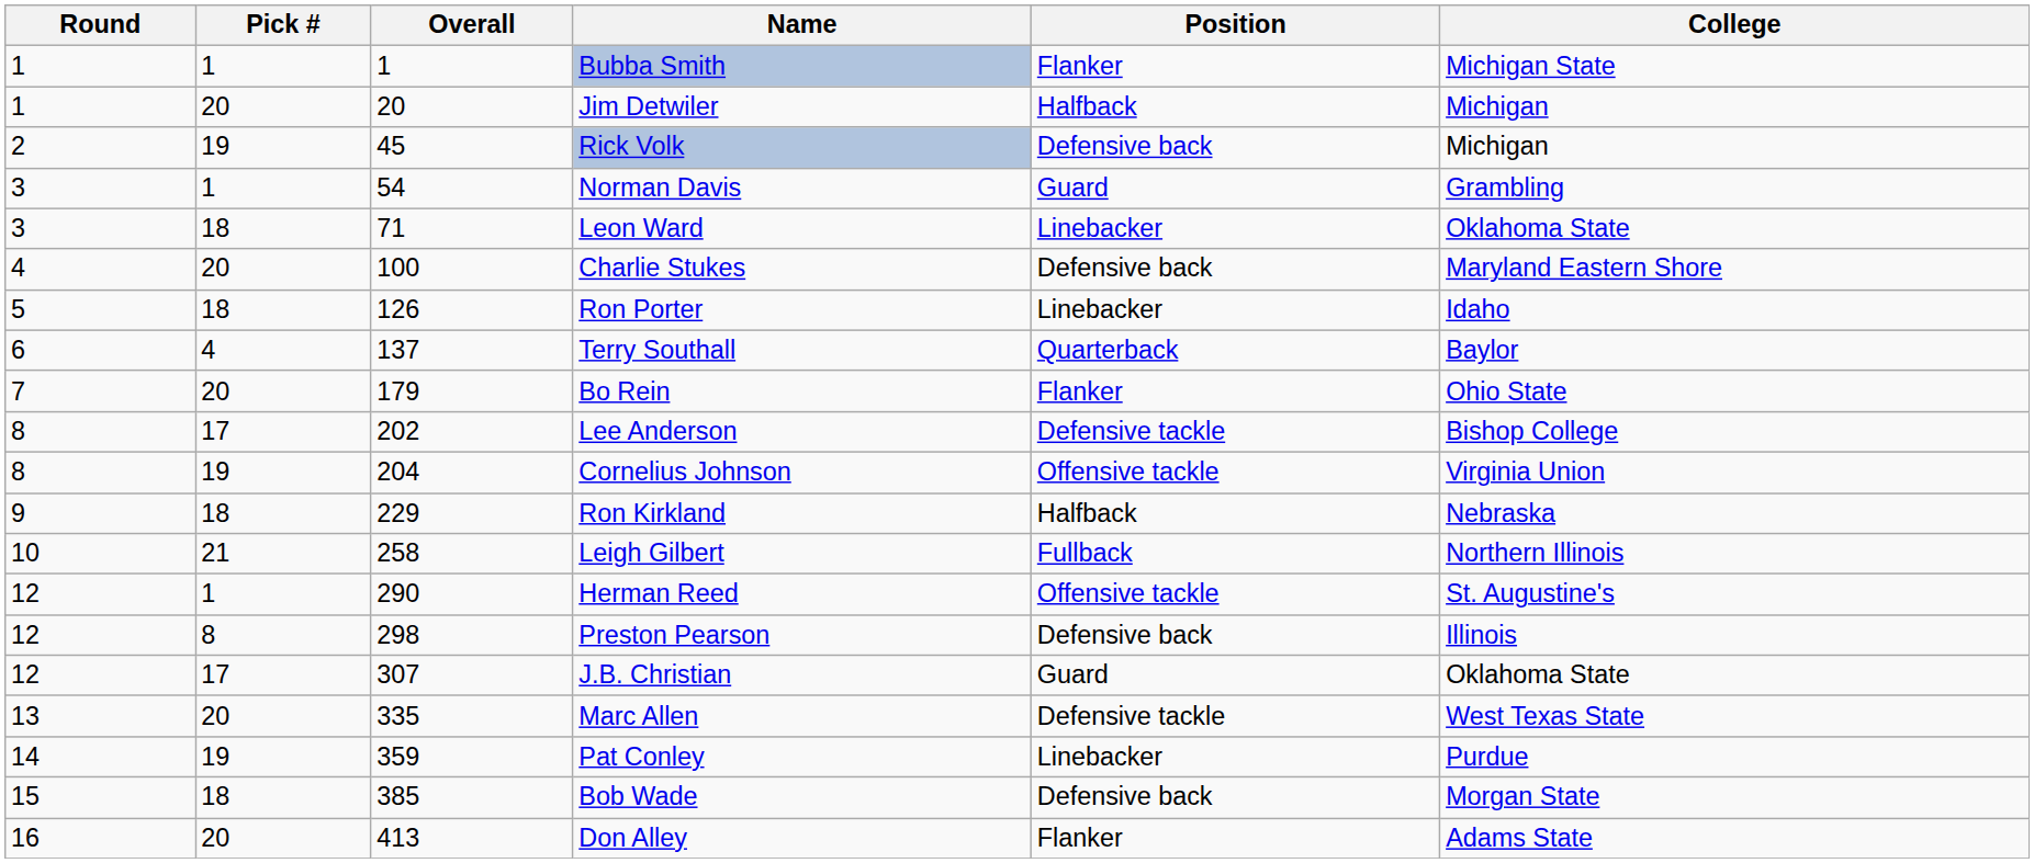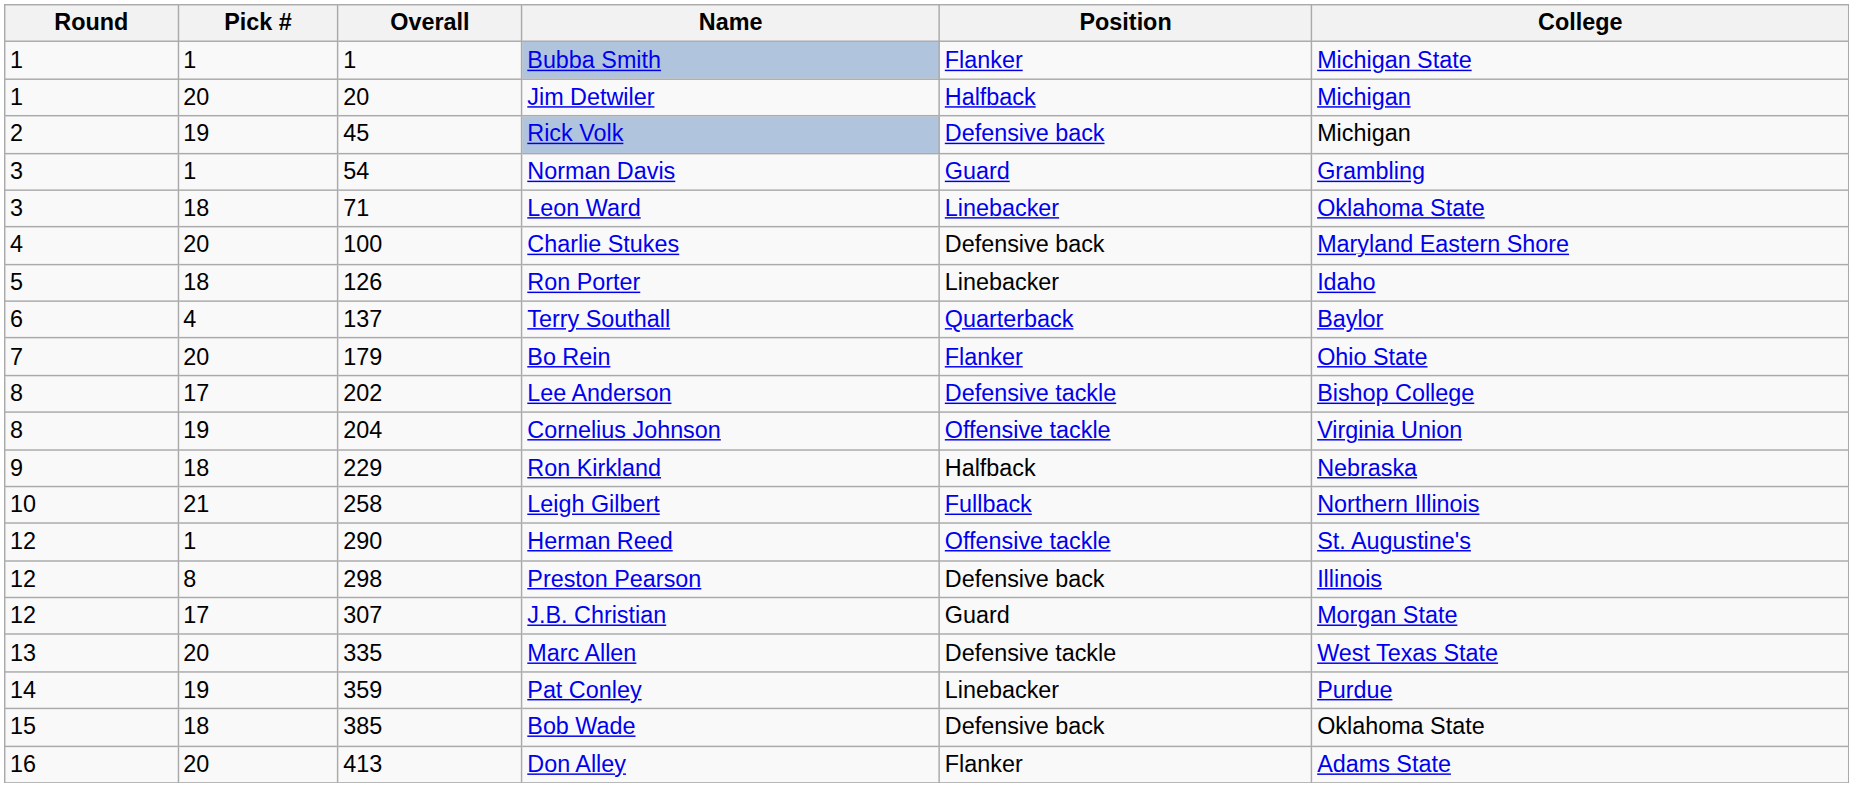J.B. Christian | College: Oklahoma State -> Morgan State
Bob Wade | College: Morgan State -> Oklahoma State
